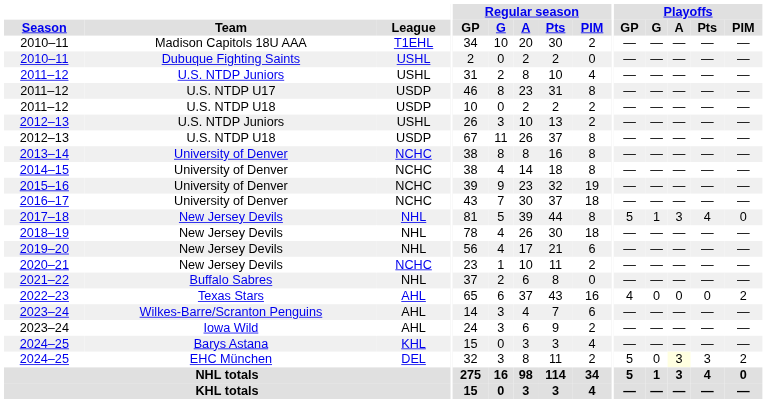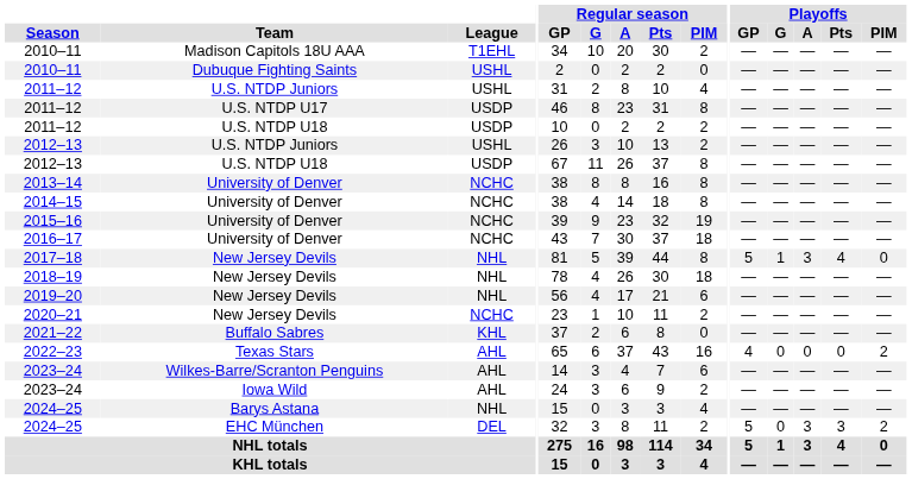2021–22 | League: NHL -> KHL
2024–25 / Barys Astana | League: KHL -> NHL
2024–25 / EHC München | Playoffs / A: lightyellow background -> no background
